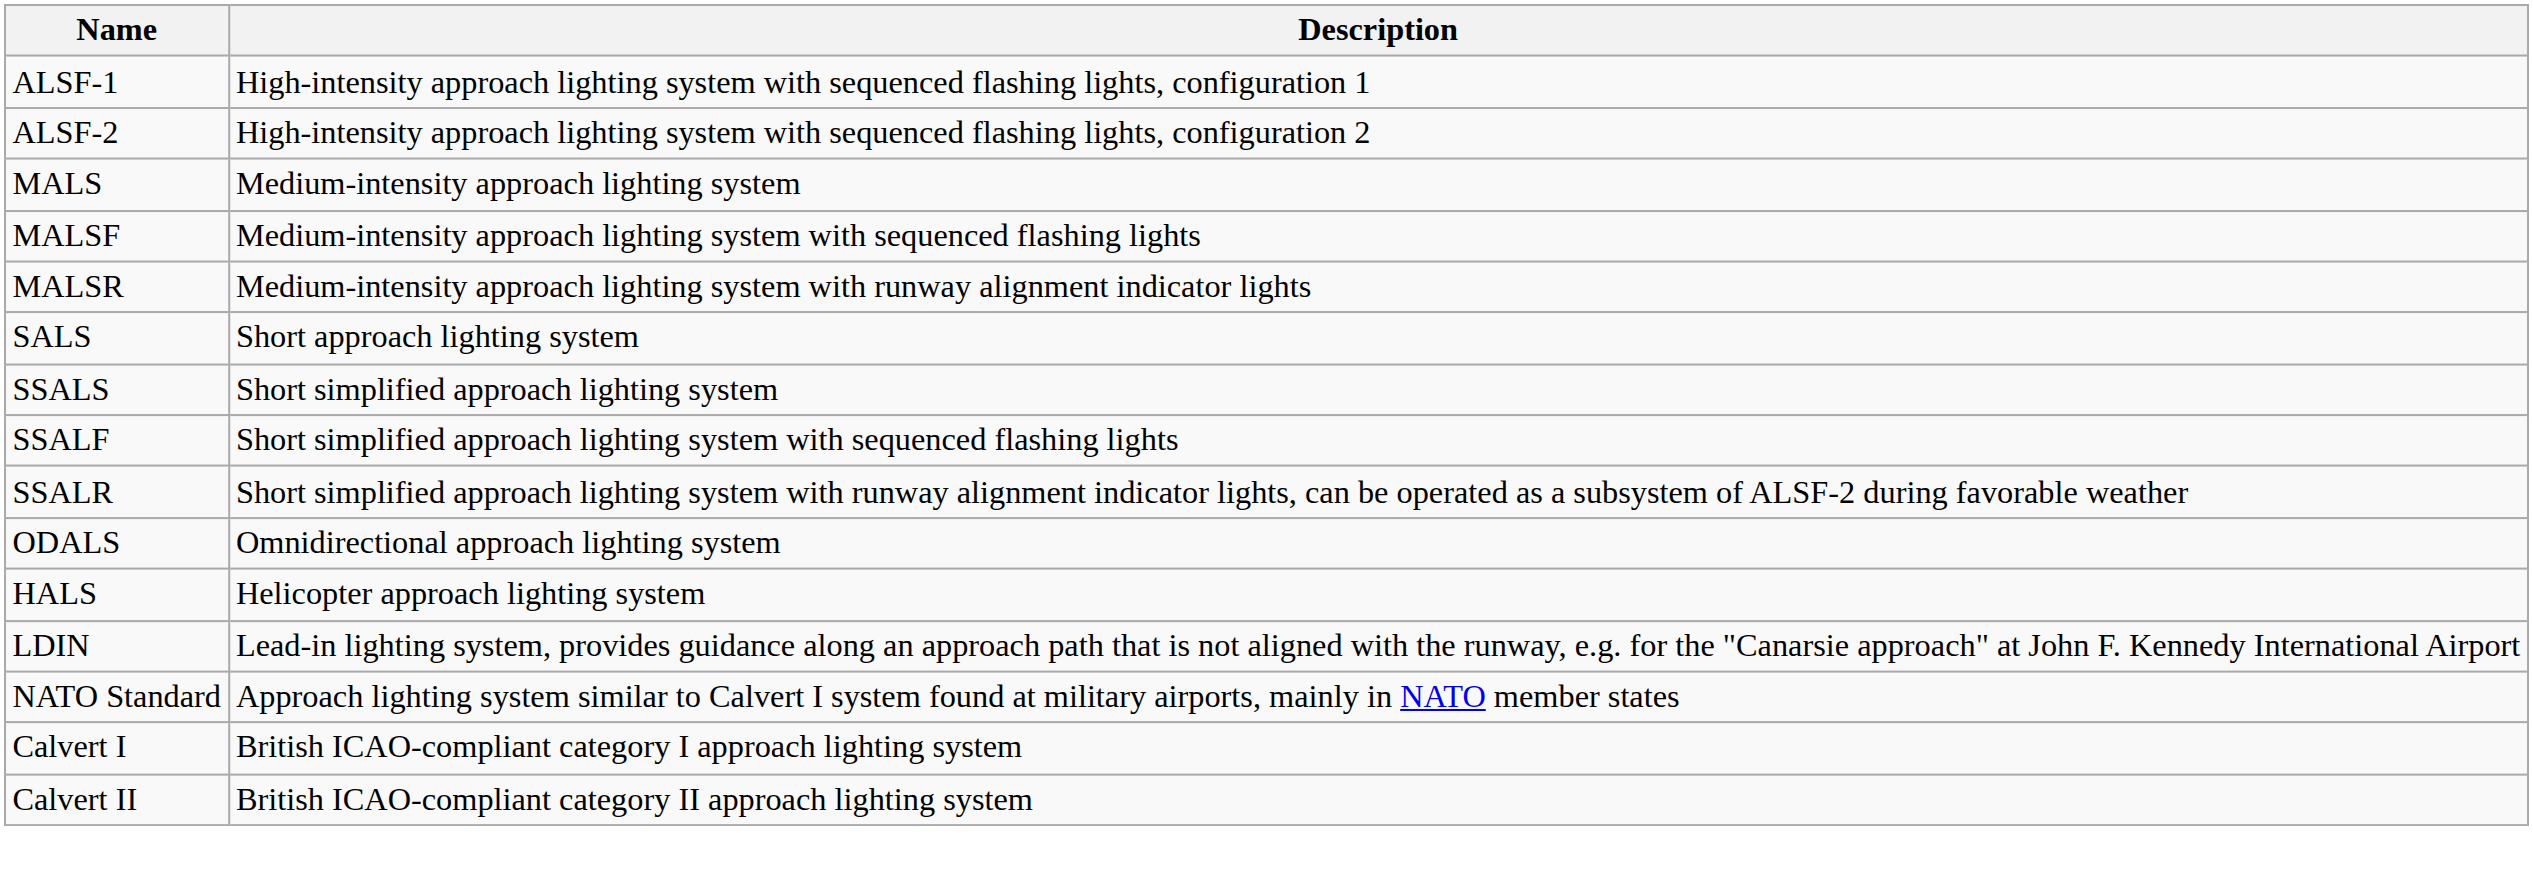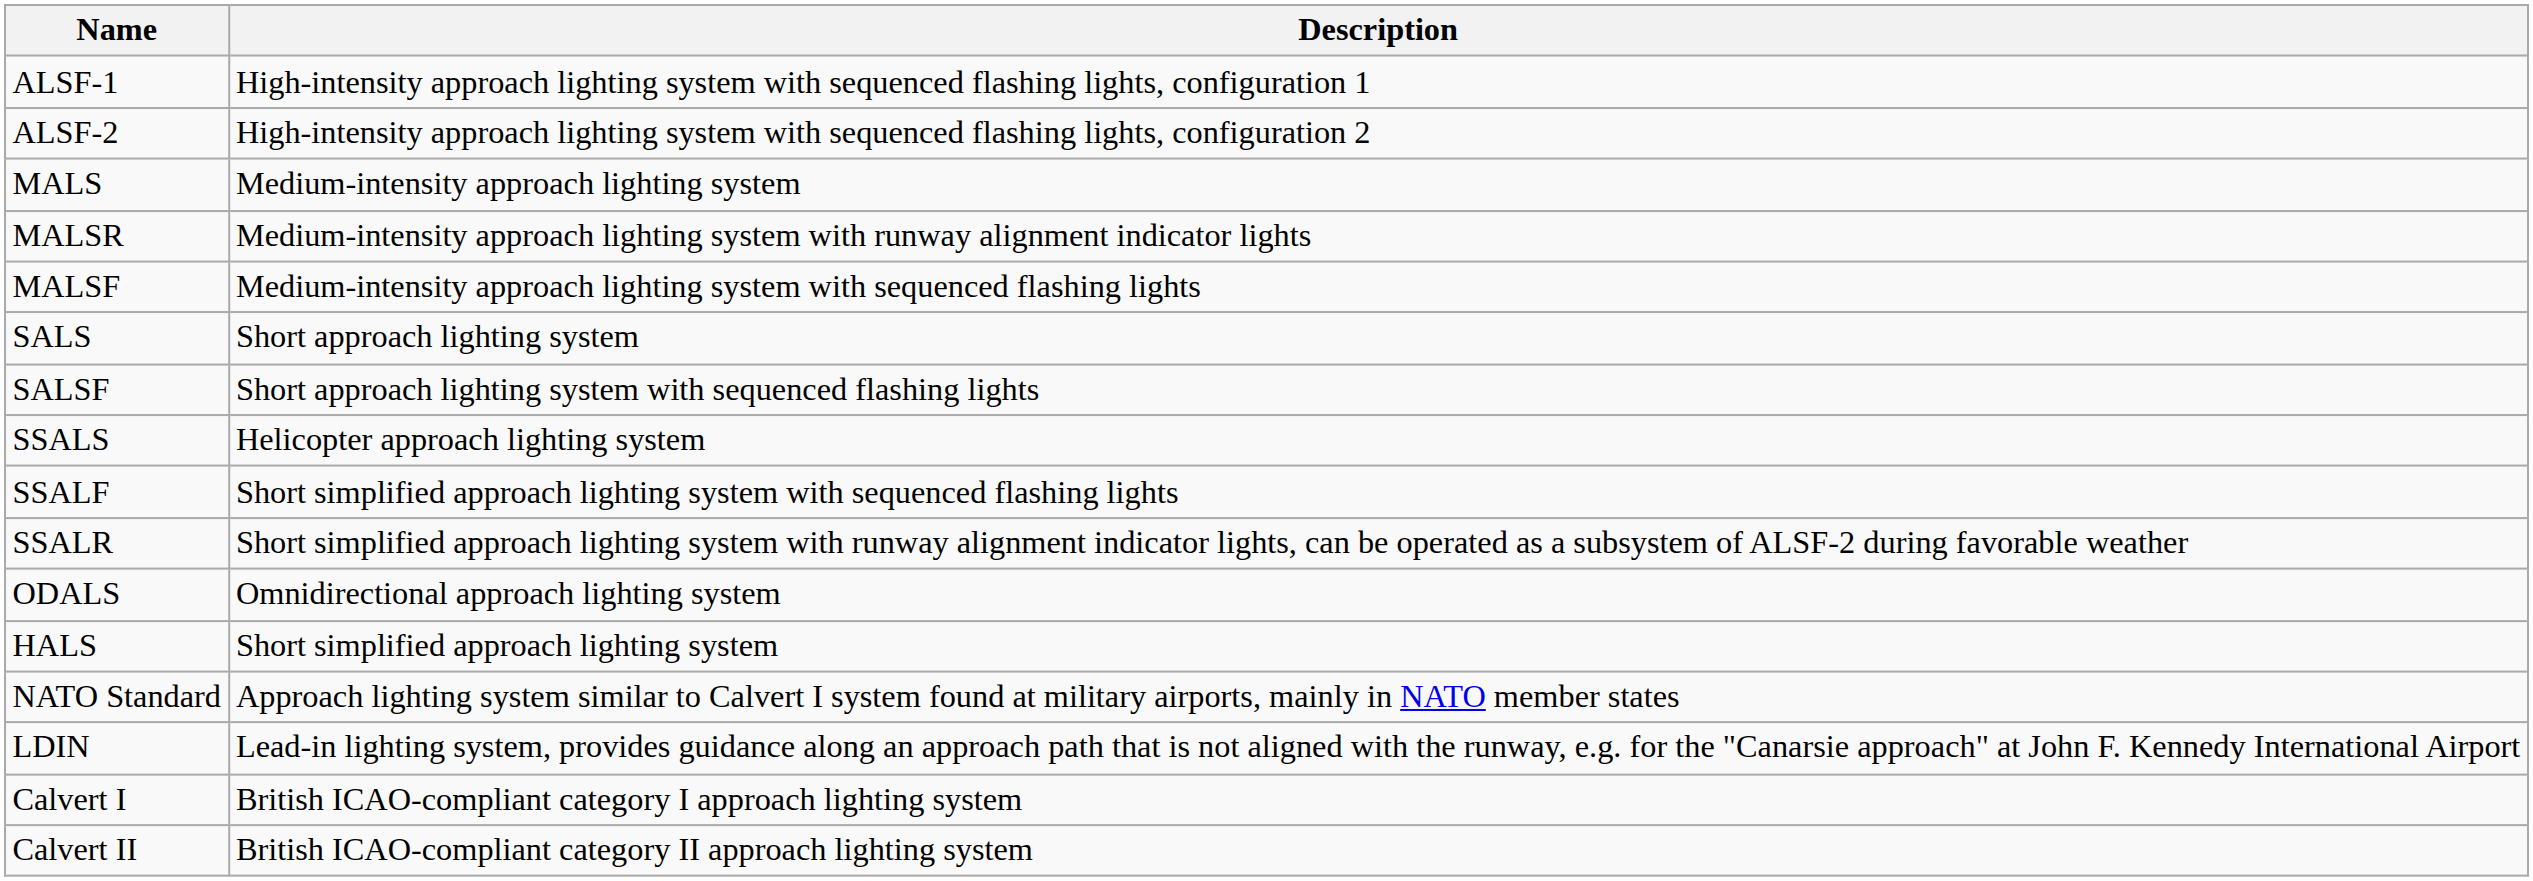rows swapped: MALSF <-> MALSR
+ row: SALSF | Short approach lighting system with sequenced flashing lights
SSALS | Description: Short simplified approach lighting system -> Helicopter approach lighting system
HALS | Description: Helicopter approach lighting system -> Short simplified approach lighting system
rows swapped: LDIN <-> NATO Standard
